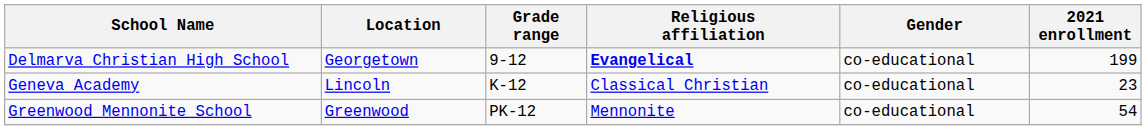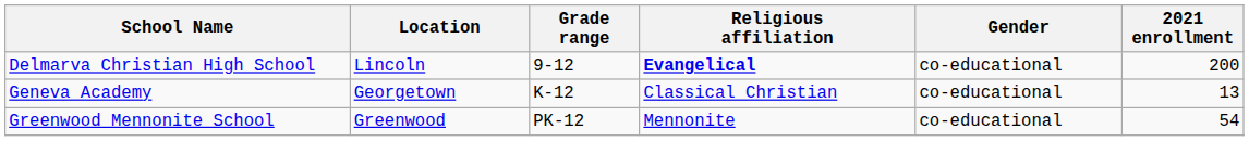Delmarva Christian High School | Location: Georgetown -> Lincoln
Delmarva Christian High School | 2021 enrollment: 199 -> 200
Geneva Academy | Location: Lincoln -> Georgetown
Geneva Academy | 2021 enrollment: 23 -> 13
